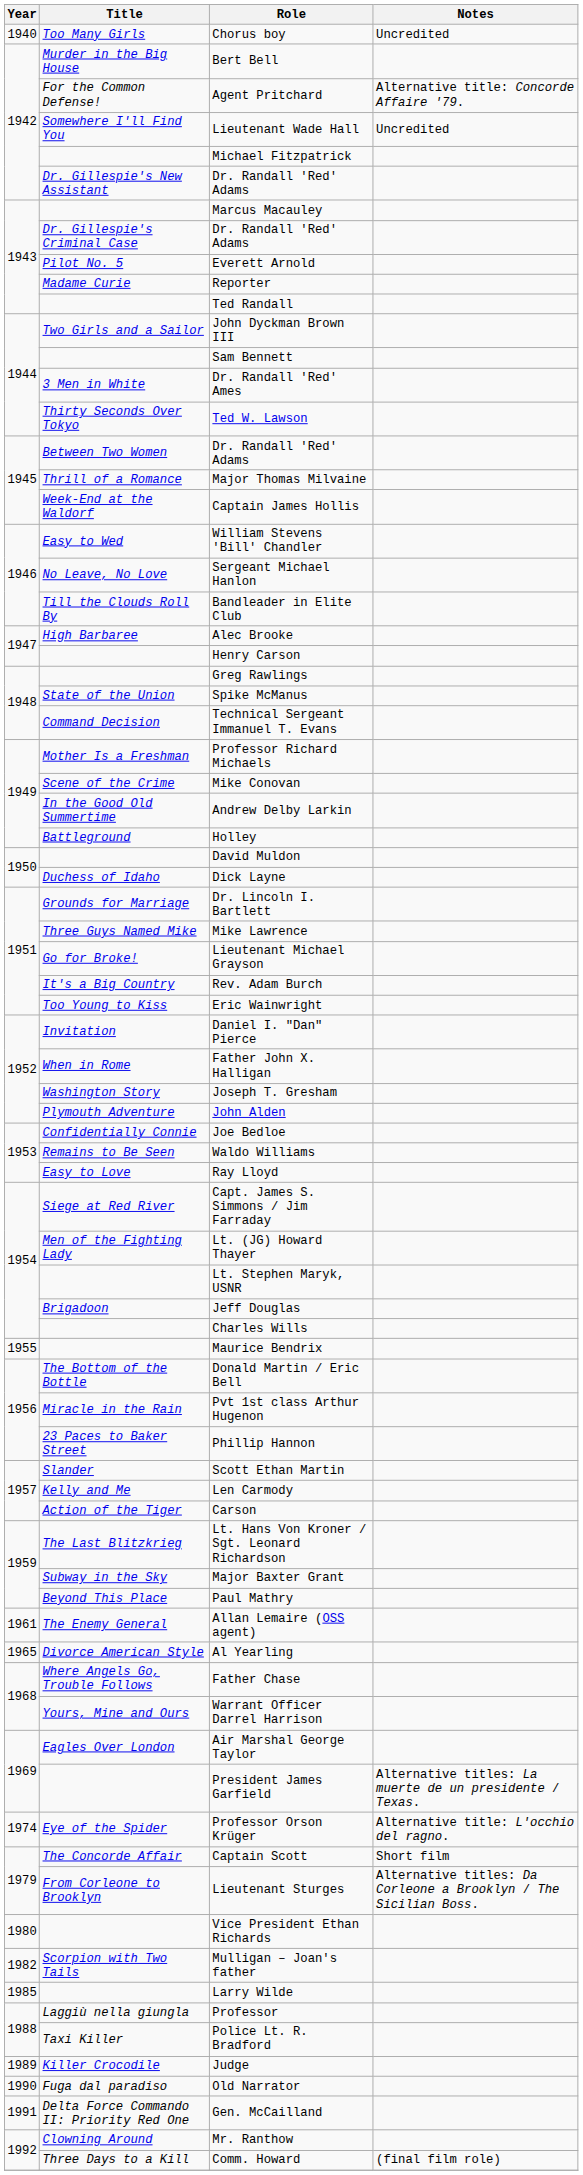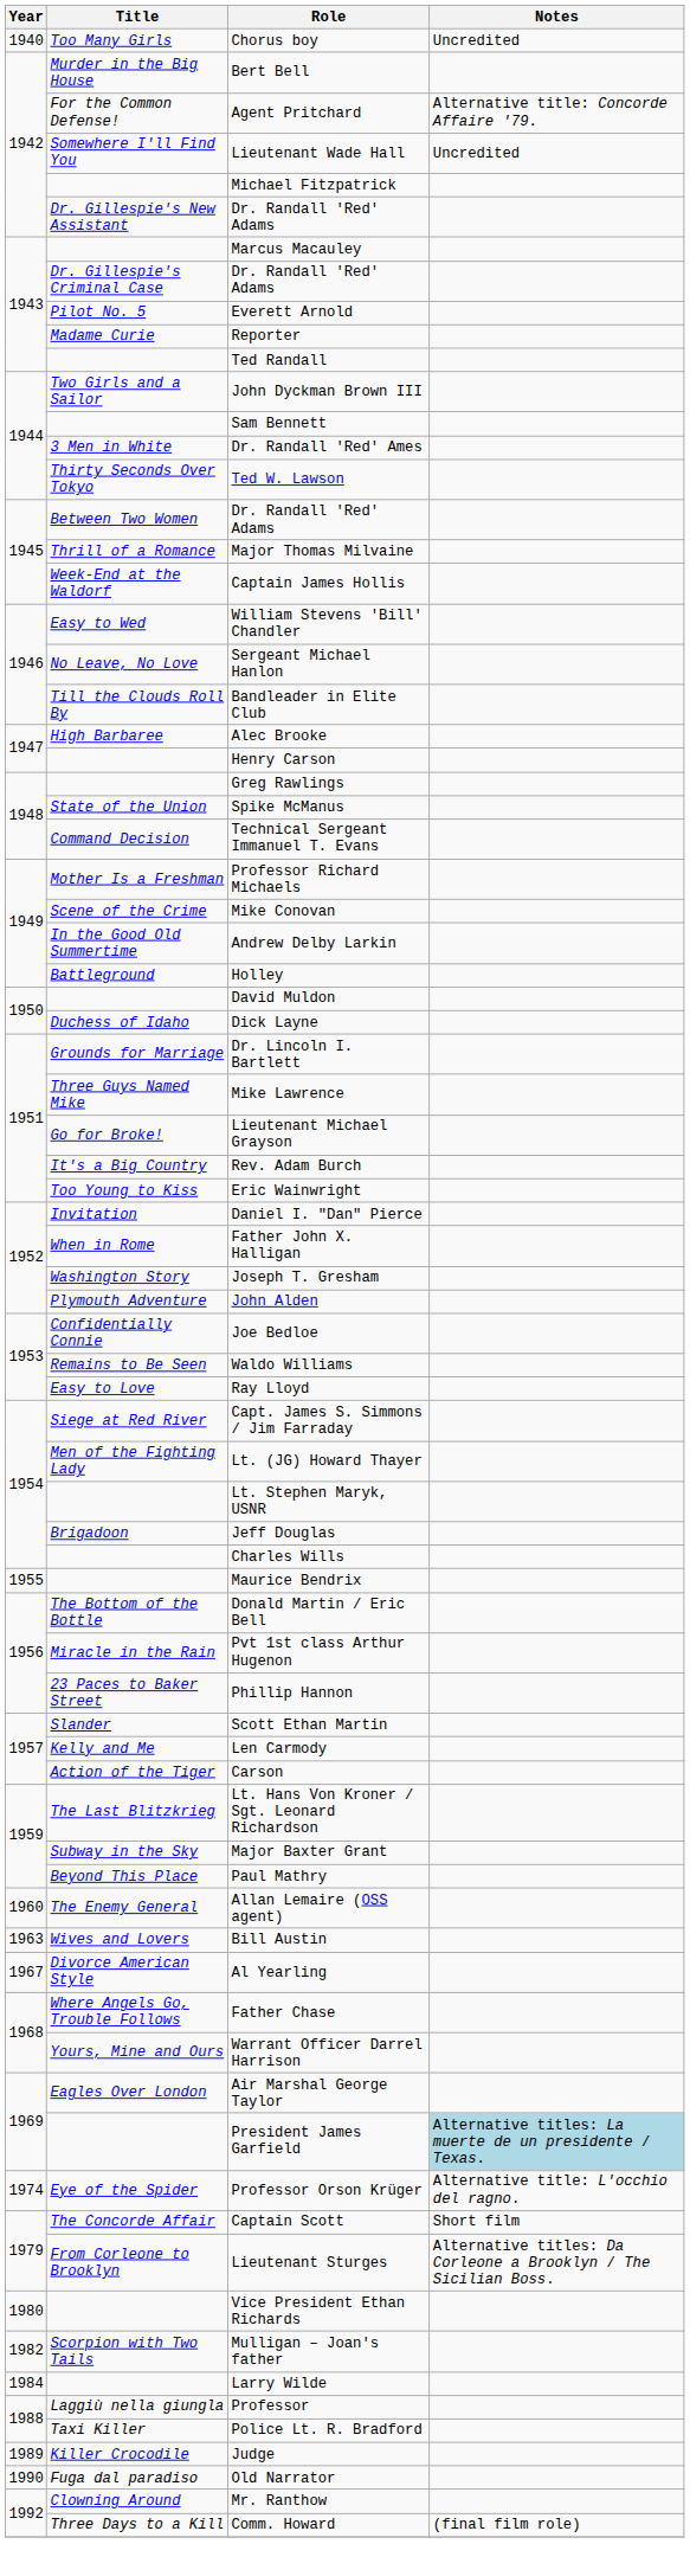Allan Lemaire (OSS agent) | Year: 1961 -> 1960
+ row: 1963 | Wives and Lovers | Bill Austin
Al Yearling | Year: 1965 -> 1967
President James Garfield | Notes: no background -> lightblue background
Larry Wilde | Year: 1985 -> 1984
- row: 1991 | Delta Force Commando II: Priority Red One | Gen. McCailland
